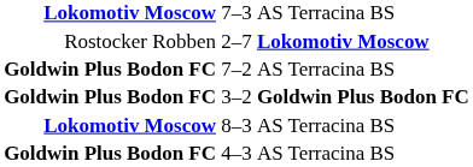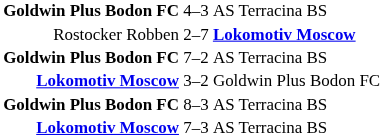rows swapped: 4–3 <-> 7–3
3–2 | column 1: Goldwin Plus Bodon FC -> Lokomotiv Moscow
3–2 | column 3: bold -> normal
8–3 | column 1: Lokomotiv Moscow -> Goldwin Plus Bodon FC
